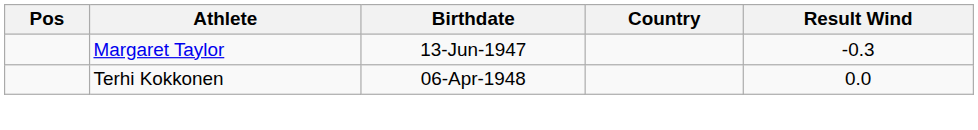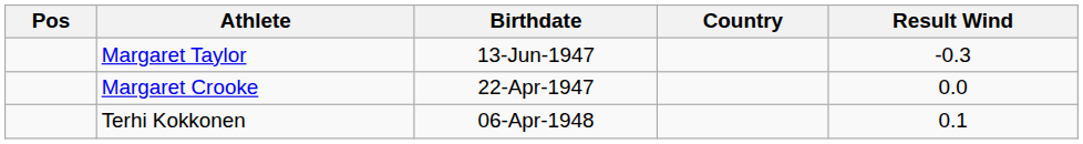+ row: Margaret Crooke | 22-Apr-1947 | 0.0
Terhi Kokkonen | Result Wind: 0.0 -> 0.1
